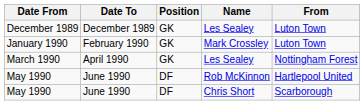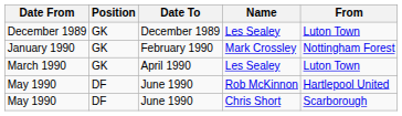columns swapped: Date To <-> Position
January 1990 | From: Luton Town -> Nottingham Forest
March 1990 | From: Nottingham Forest -> Luton Town
